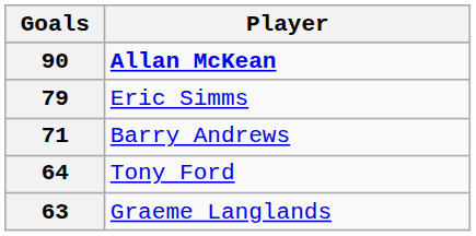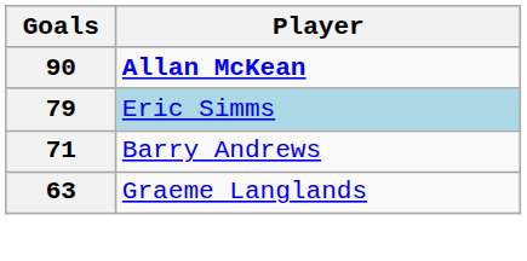79 | Player: no background -> lightblue background
- row: 64 | Tony Ford
